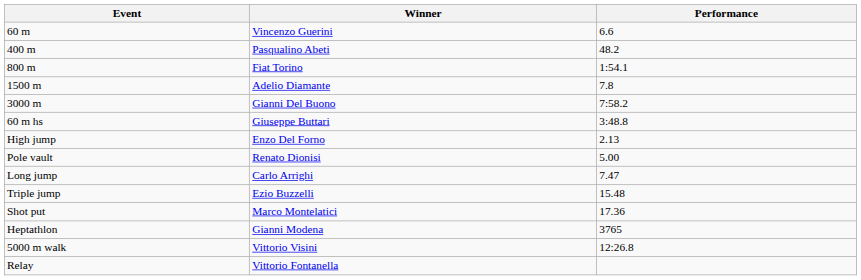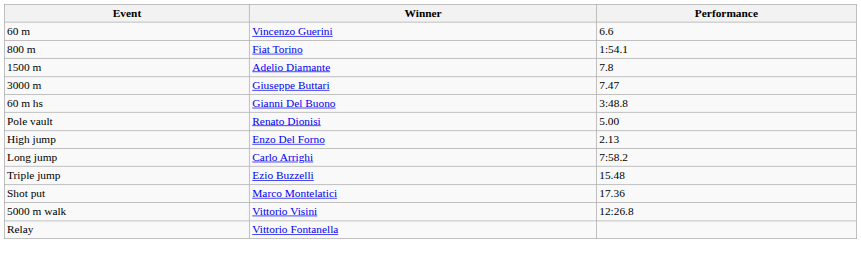- row: 400 m | Pasqualino Abeti | 48.2
3000 m | Winner: Gianni Del Buono -> Giuseppe Buttari
3000 m | Performance: 7:58.2 -> 7.47
60 m hs | Winner: Giuseppe Buttari -> Gianni Del Buono
rows swapped: High jump <-> Pole vault
Long jump | Performance: 7.47 -> 7:58.2
- row: Heptathlon | Gianni Modena | 3765
